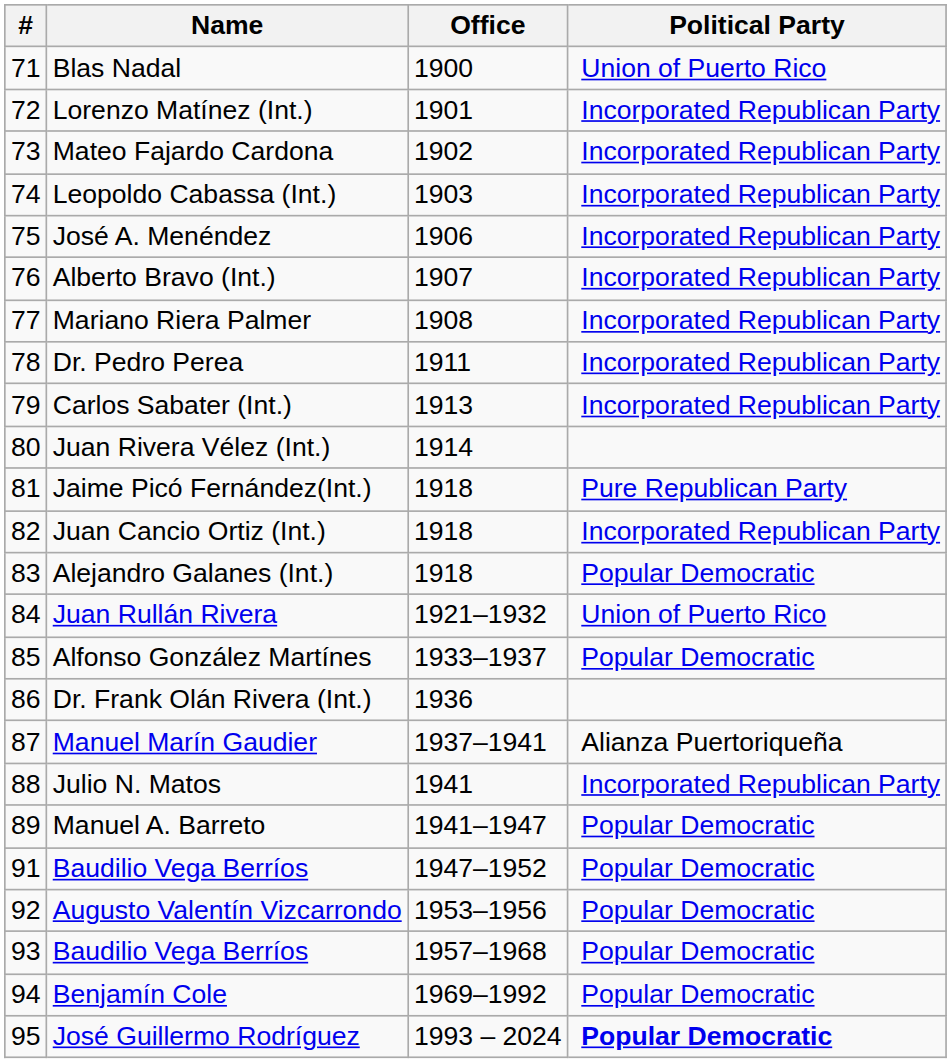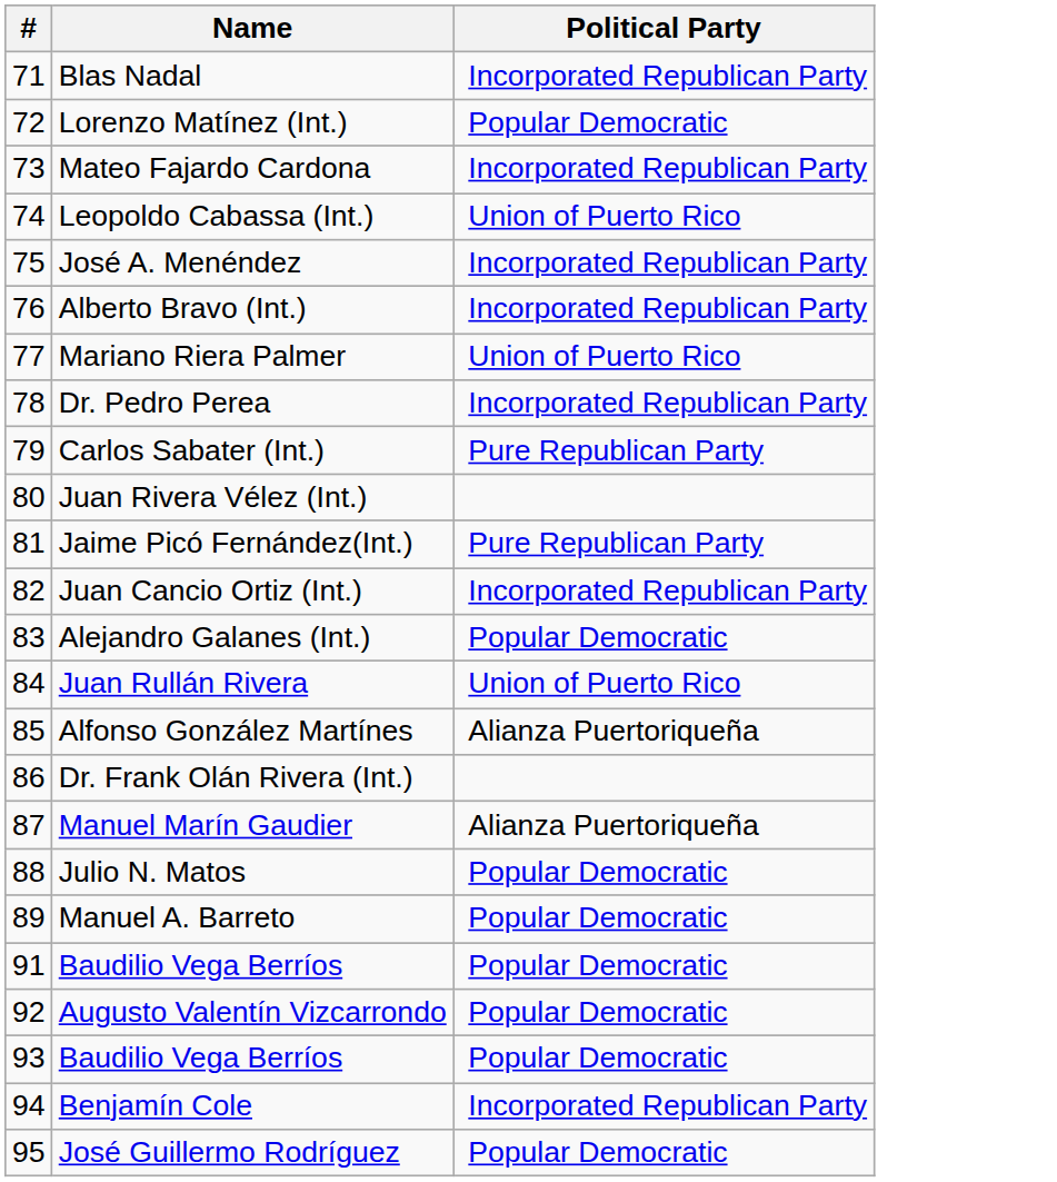- column: Office | 1900 | 1901 | 1902 | 1903 | 1906 | 1907 | 1908 | 1911 | 1913 | 1914 | 1918 | 1918 | 1918 | 1921–1932 | 1933–1937 | 1936 | 1937–1941 | 1941 | 1941–1947 | 1947–1952 | 1953–1956 | 1957–1968 | 1969–1992 | 1993 – 2024
Blas Nadal | Political Party: Union of Puerto Rico -> Incorporated Republican Party
Lorenzo Matínez (Int.) | Political Party: Incorporated Republican Party -> Popular Democratic
Leopoldo Cabassa (Int.) | Political Party: Incorporated Republican Party -> Union of Puerto Rico
Mariano Riera Palmer | Political Party: Incorporated Republican Party -> Union of Puerto Rico
Carlos Sabater (Int.) | Political Party: Incorporated Republican Party -> Pure Republican Party
Alfonso González Martínes | Political Party: Popular Democratic -> Alianza Puertoriqueña
Julio N. Matos | Political Party: Incorporated Republican Party -> Popular Democratic
Benjamín Cole | Political Party: Popular Democratic -> Incorporated Republican Party
José Guillermo Rodríguez | Political Party: bold -> normal
